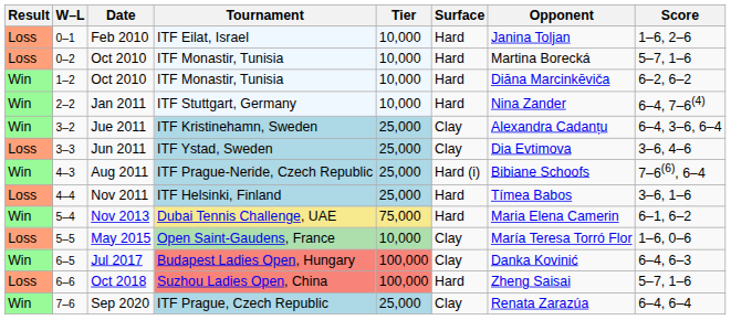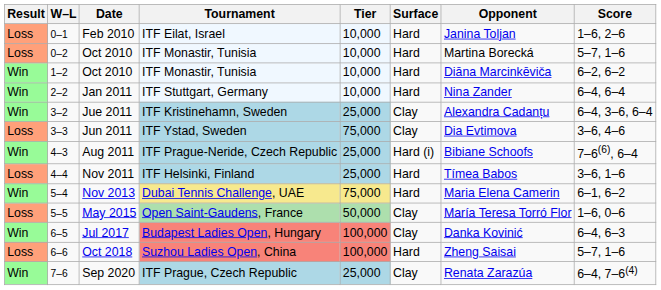Jan 2011 | Score: 6–4, 7–6(4) -> 6–4, 6–4
Jun 2011 | Tier: 25,000 -> 75,000
May 2015 | Tier: 10,000 -> 50,000
Sep 2020 | Score: 6–4, 6–4 -> 6–4, 7–6(4)
